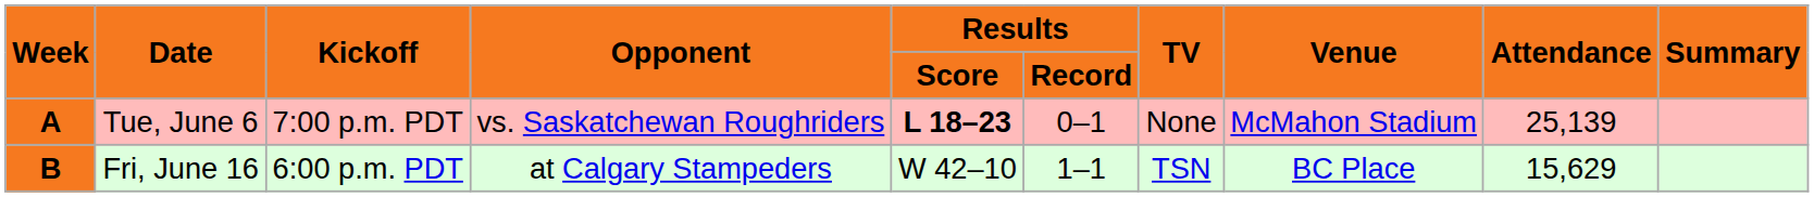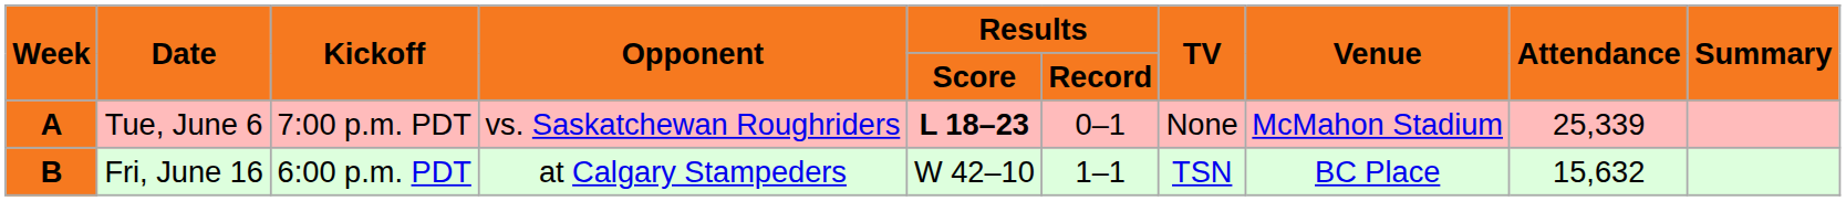Tue, June 6 | Attendance: 25,139 -> 25,339
Fri, June 16 | Attendance: 15,629 -> 15,632
